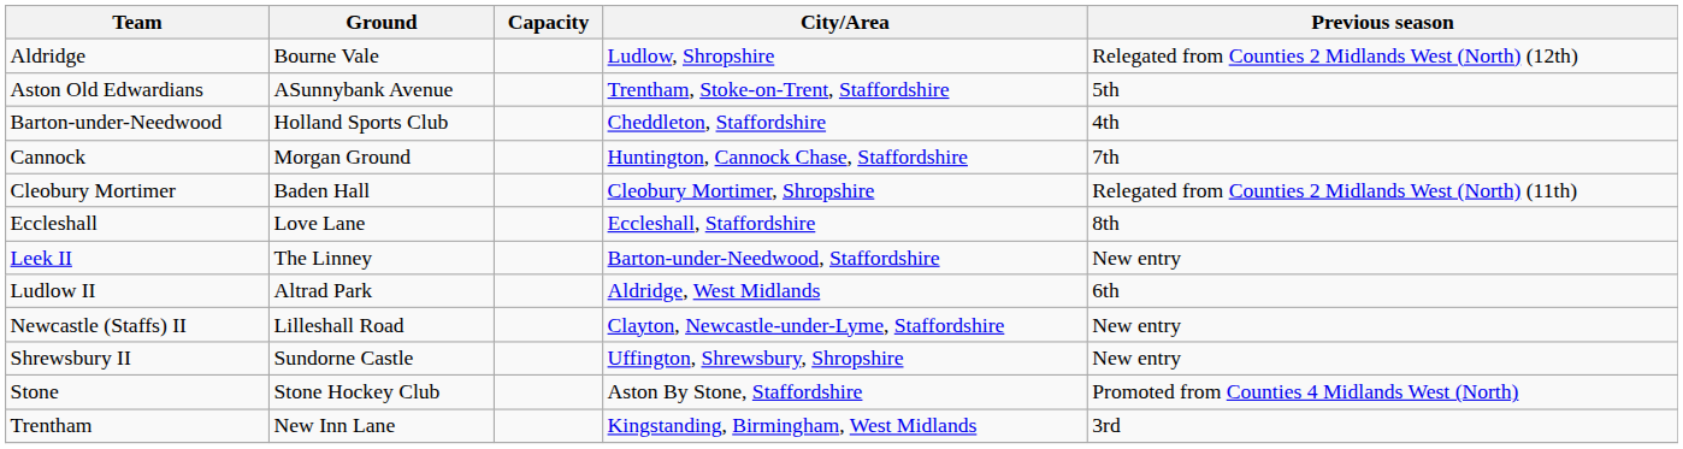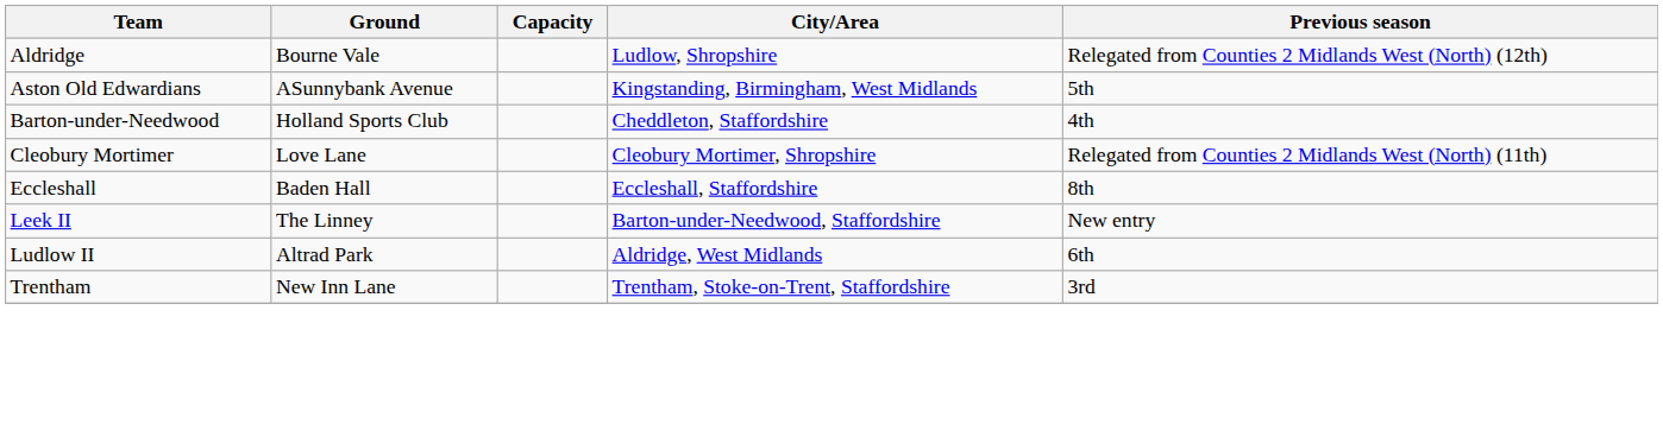Aston Old Edwardians | City/Area: Trentham, Stoke-on-Trent, Staffordshire -> Kingstanding, Birmingham, West Midlands
- row: Cannock | Morgan Ground | Huntington, Cannock Chase, Staffordshire | 7th
Cleobury Mortimer | Ground: Baden Hall -> Love Lane
Eccleshall | Ground: Love Lane -> Baden Hall
- row: Newcastle (Staffs) II | Lilleshall Road | Clayton, Newcastle-under-Lyme, Staffordshire | New entry
- row: Shrewsbury II | Sundorne Castle | Uffington, Shrewsbury, Shropshire | New entry
- row: Stone | Stone Hockey Club | Aston By Stone, Staffordshire | Promoted from Counties 4 Midlands West (North)
Trentham | City/Area: Kingstanding, Birmingham, West Midlands -> Trentham, Stoke-on-Trent, Staffordshire
